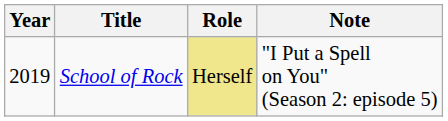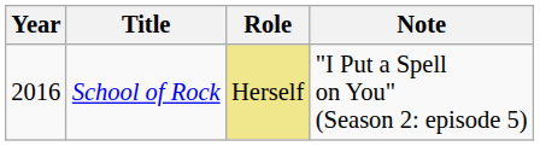School of Rock | Year: 2019 -> 2016
